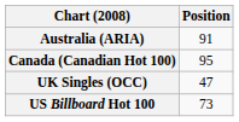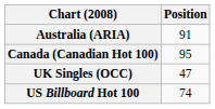US Billboard Hot 100 | Position: 73 -> 74
